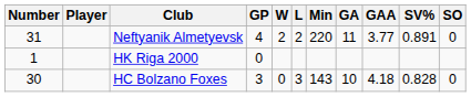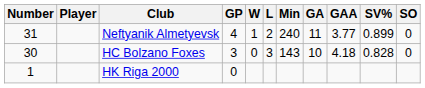Neftyanik Almetyevsk | W: 2 -> 1
Neftyanik Almetyevsk | Min: 220 -> 240
Neftyanik Almetyevsk | SV%: 0.891 -> 0.899
rows swapped: HC Bolzano Foxes <-> HK Riga 2000
